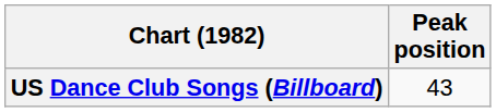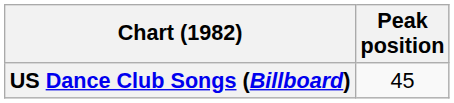US Dance Club Songs (Billboard) | Peak position: 43 -> 45
